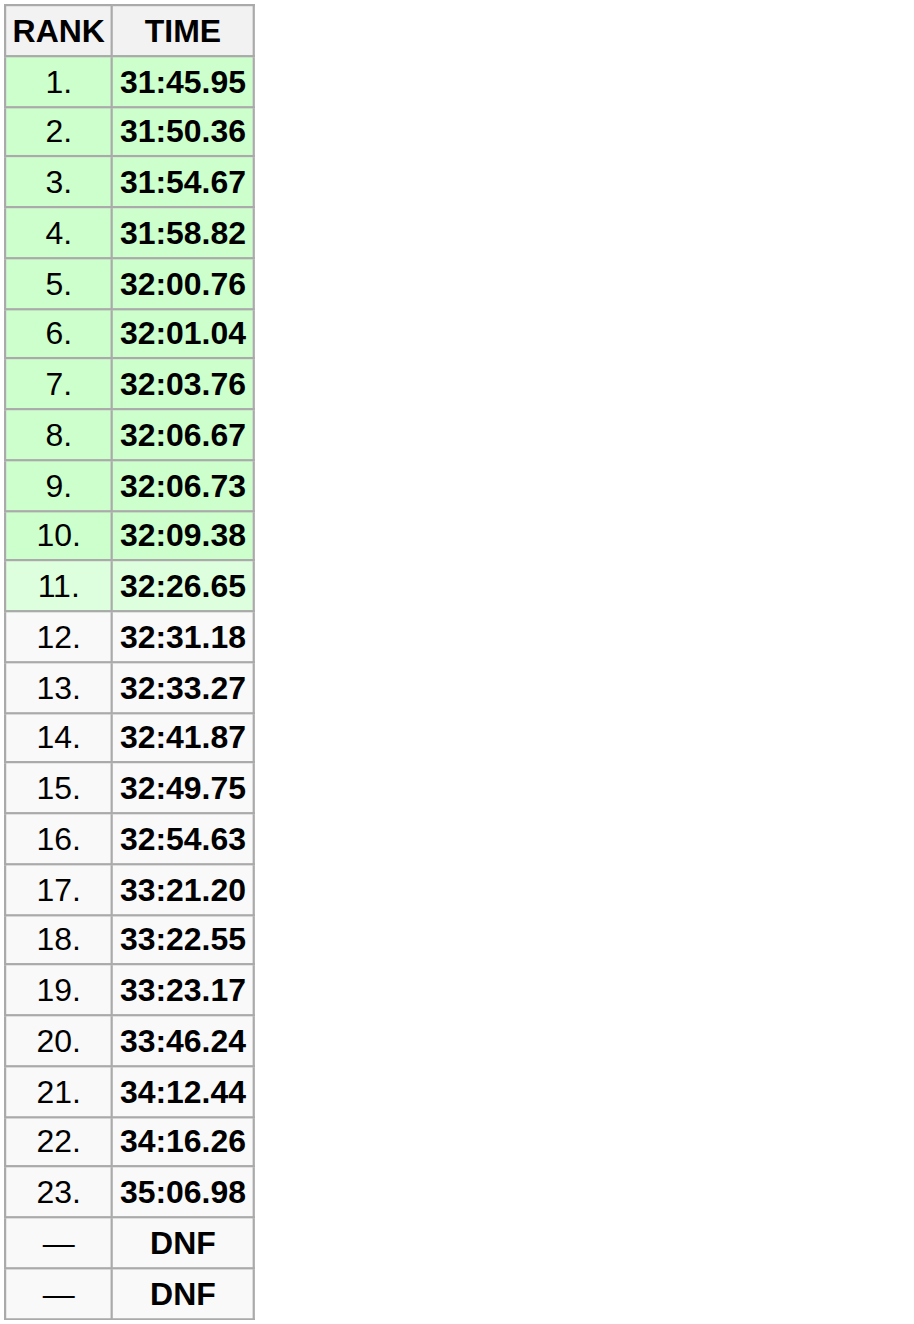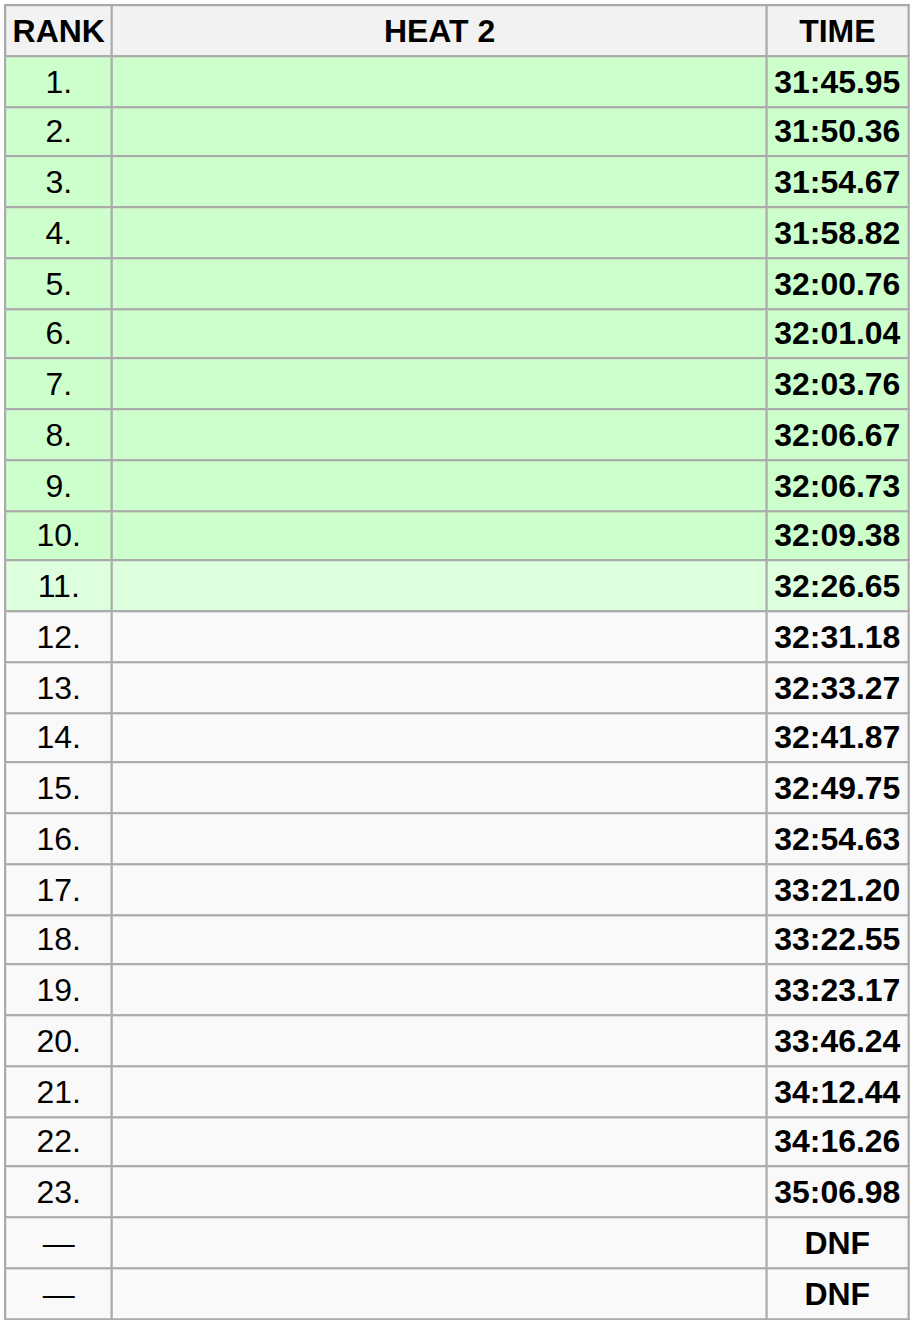+ column: HEAT 2
